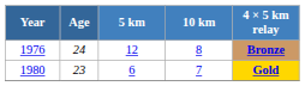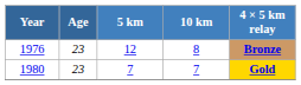1976 | Age: 24 -> 23
1980 | 5 km: 6 -> 7
